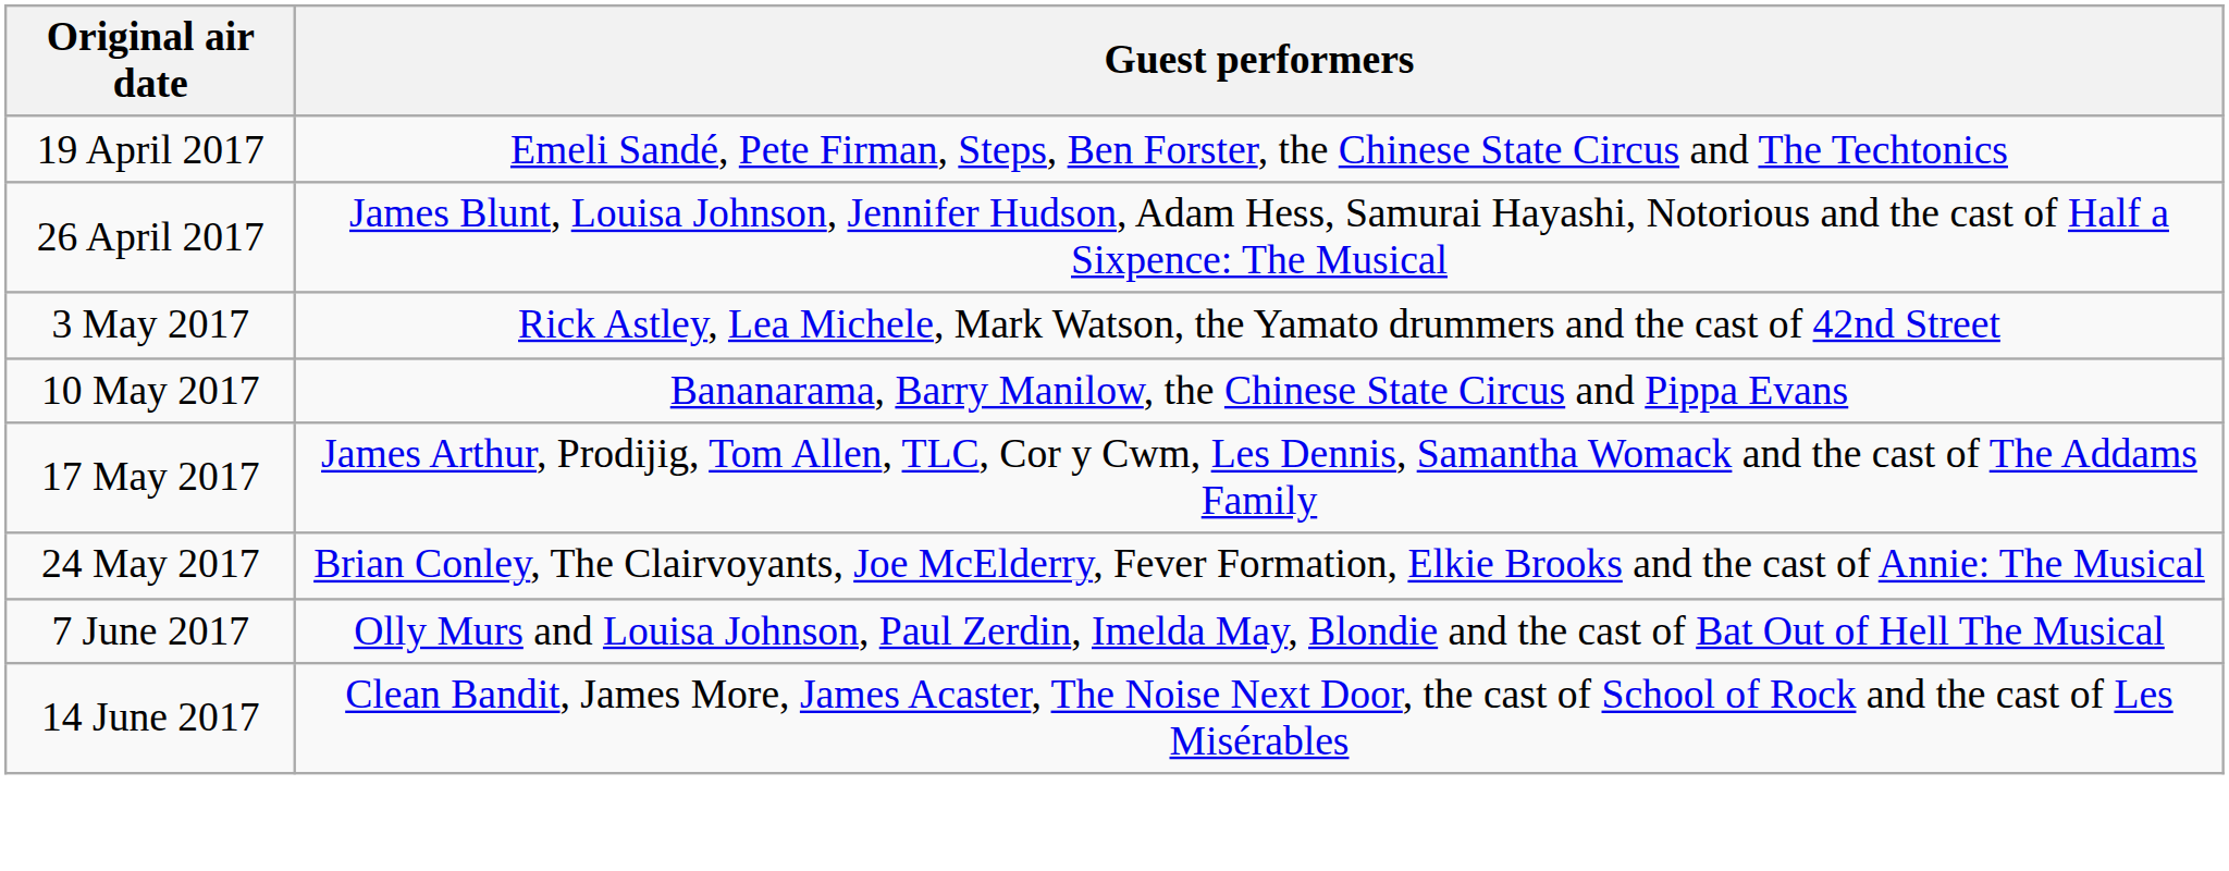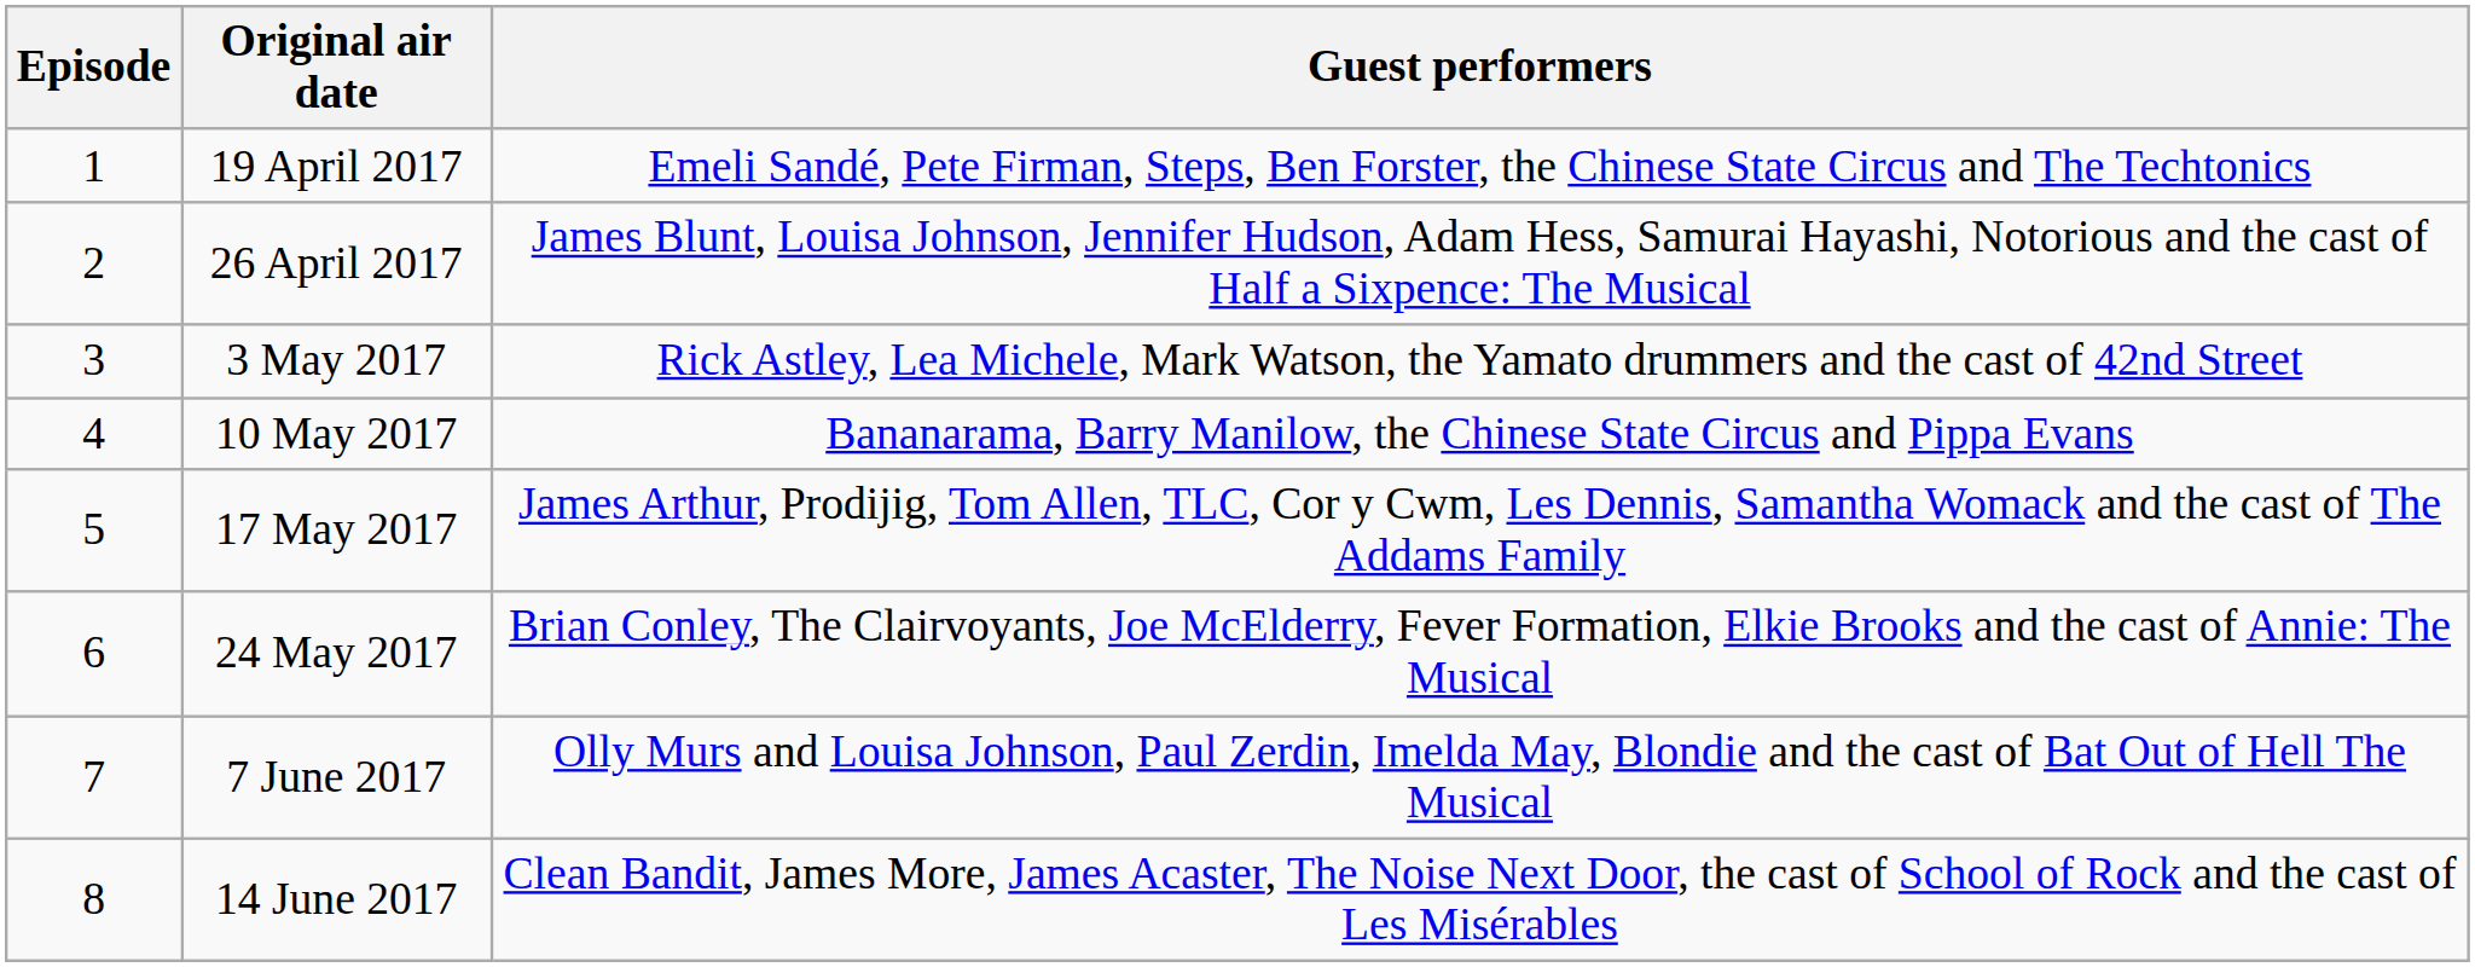+ column: Episode | 1 | 2 | 3 | 4 | 5 | 6 | 7 | 8
